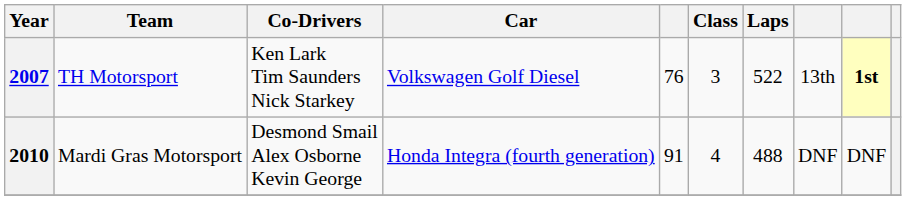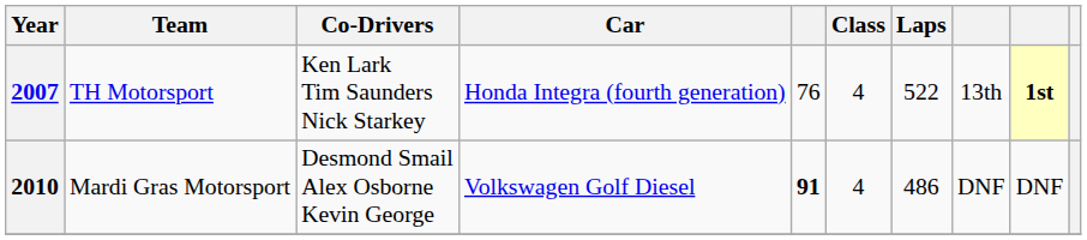2007 | Car: Volkswagen Golf Diesel -> Honda Integra (fourth generation)
2007 | Class: 3 -> 4
2010 | Car: Honda Integra (fourth generation) -> Volkswagen Golf Diesel
2010 | column 5: normal -> bold
2010 | Laps: 488 -> 486
